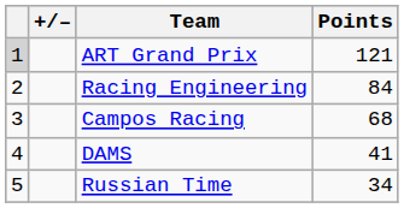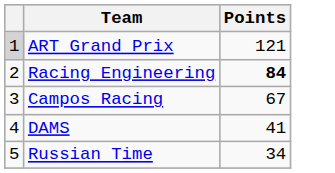- column: +/–
Racing Engineering | Points: normal -> bold
Campos Racing | Points: 68 -> 67
